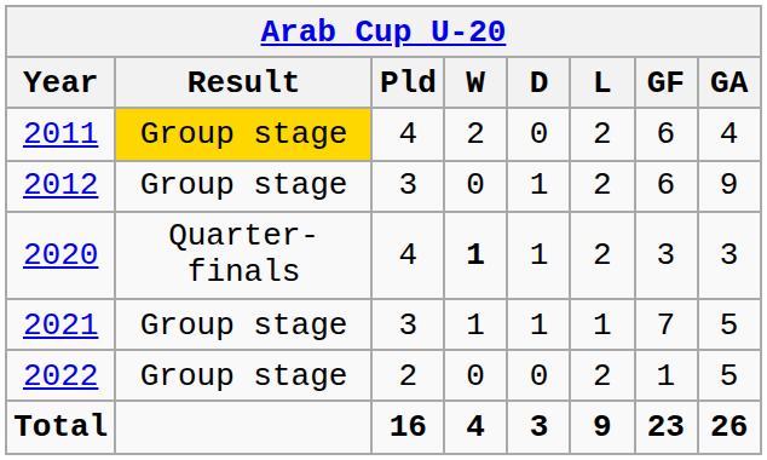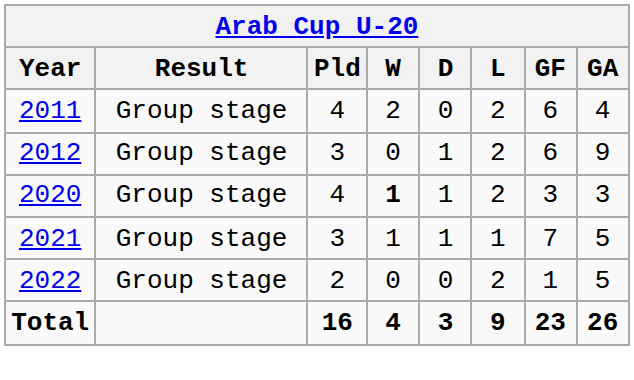2011 | Result: gold background -> no background
2020 | Result: Quarter-finals -> Group stage
